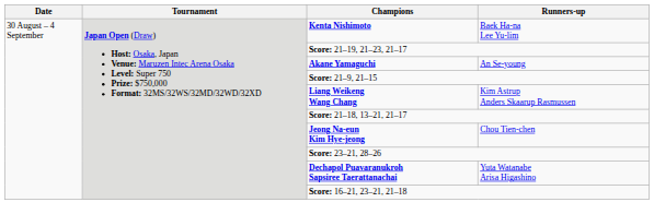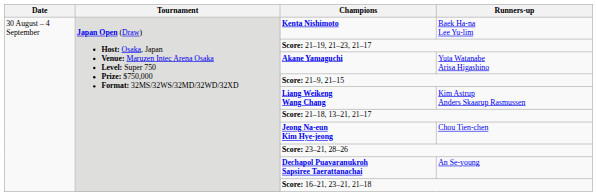Akane Yamaguchi | Runners-up: An Se-young -> Yuta Watanabe Arisa Higashino
Dechapol Puavaranukroh Sapsiree Taerattanachai | Runners-up: Yuta Watanabe Arisa Higashino -> An Se-young
